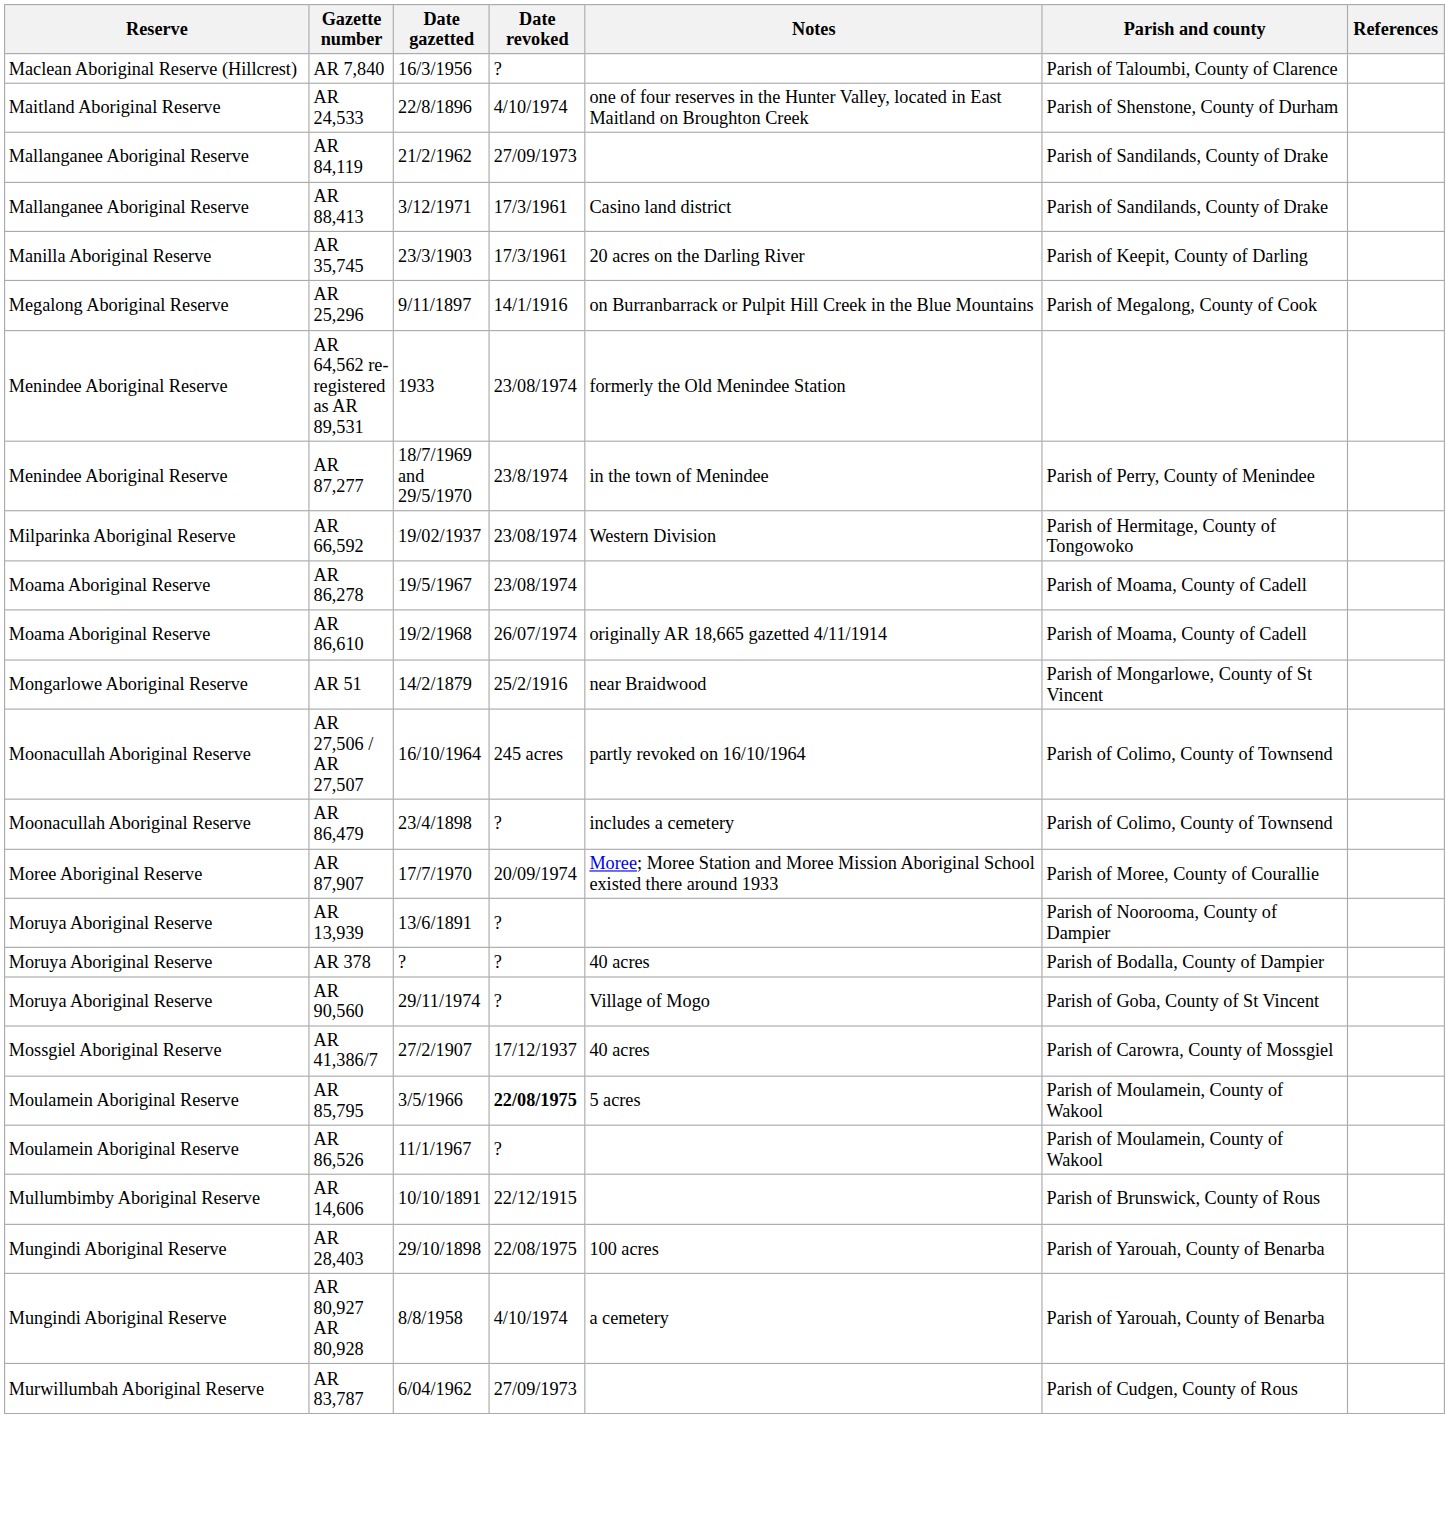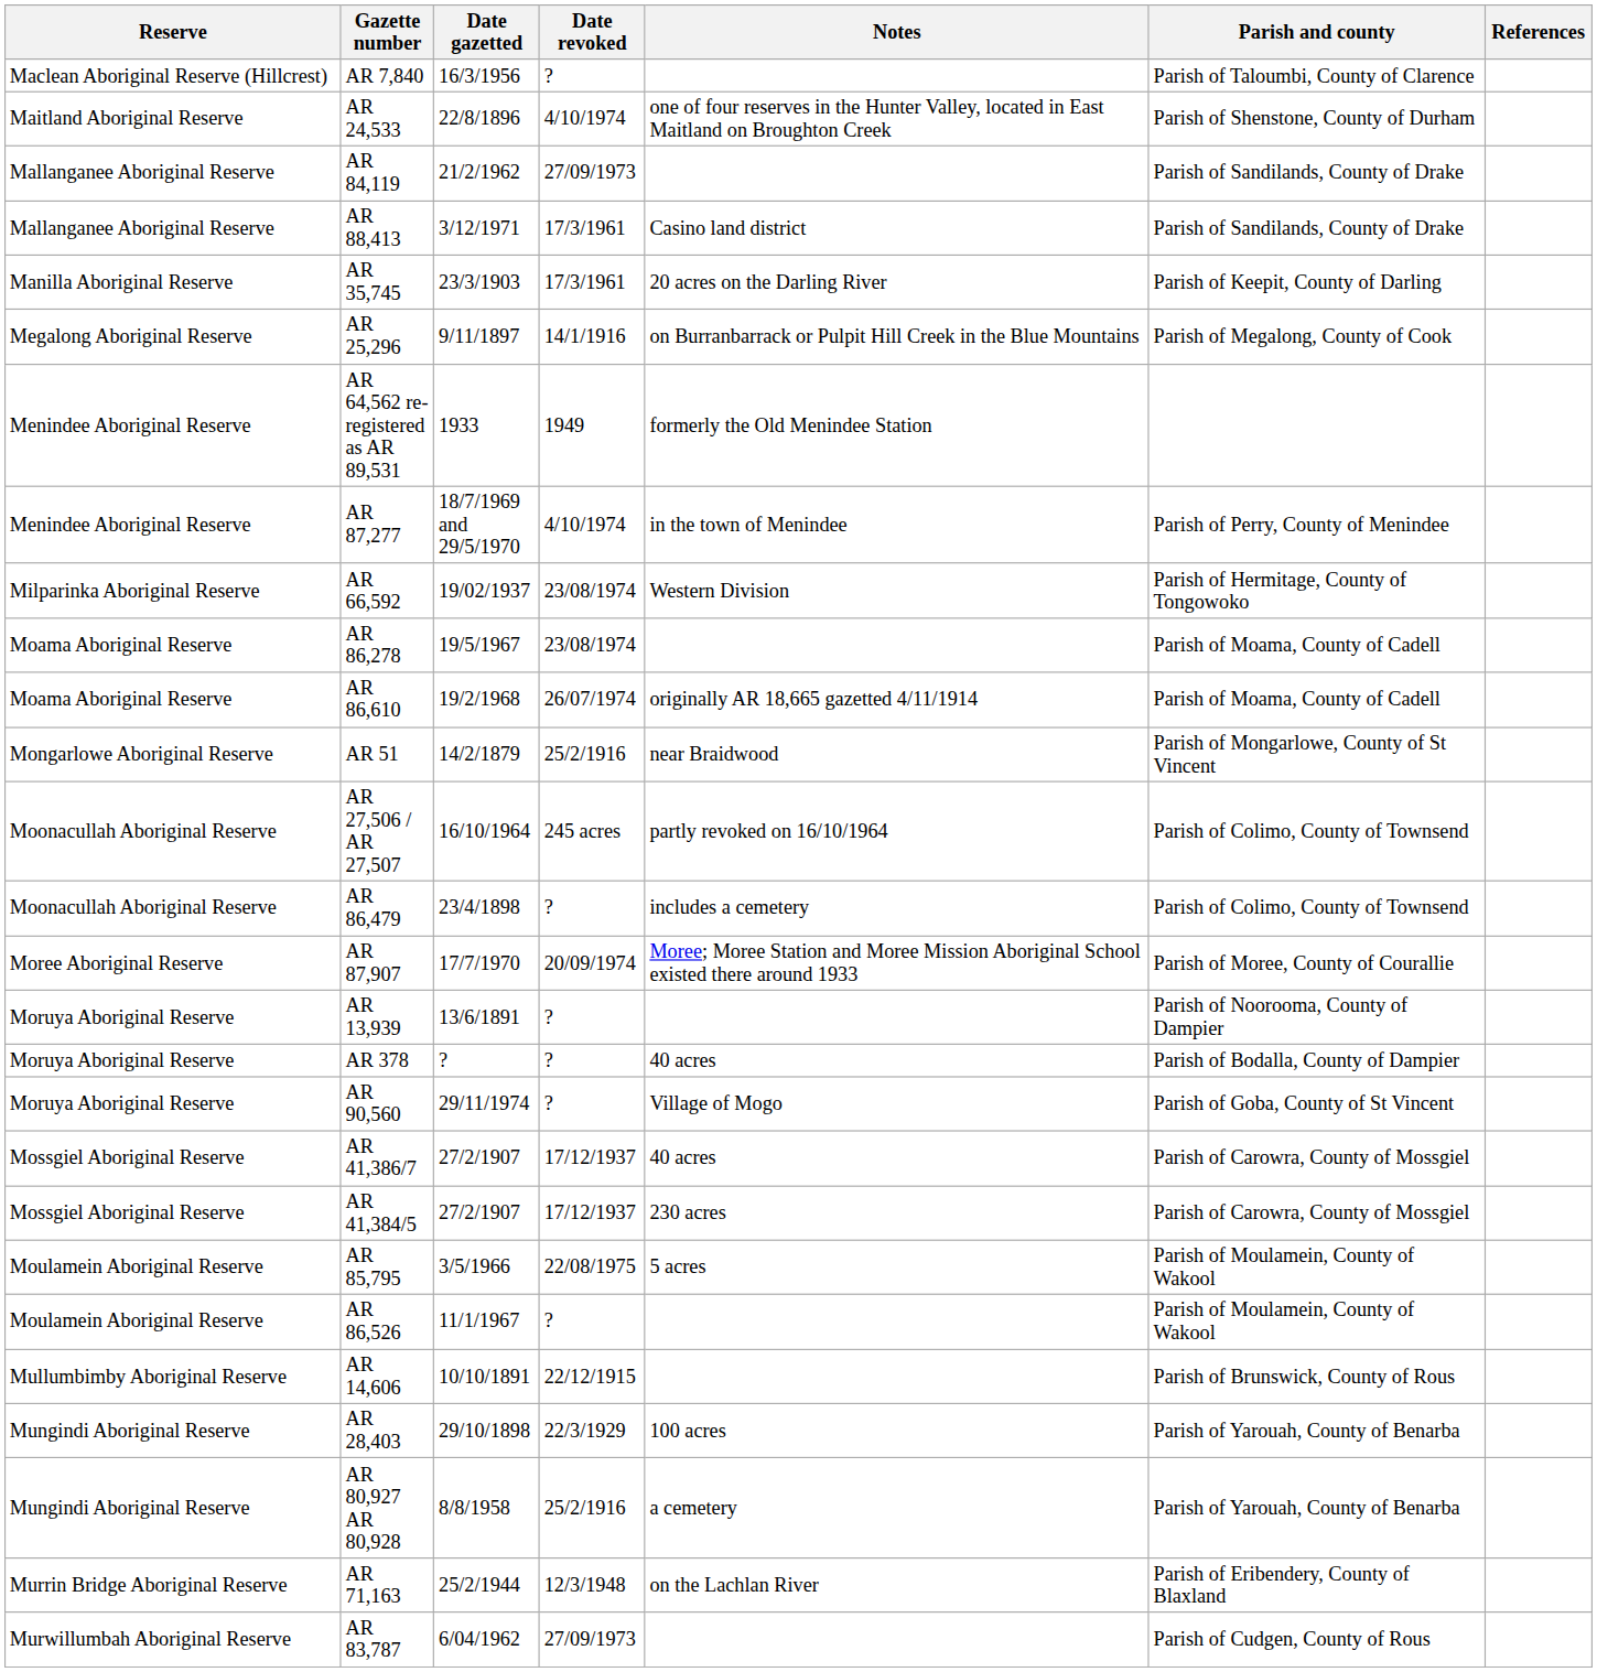AR 64,562 re-registered as AR 89,531 | Date revoked: 23/08/1974 -> 1949
AR 87,277 | Date revoked: 23/8/1974 -> 4/10/1974
+ row: Mossgiel Aboriginal Reserve | AR 41,384/5 | 27/2/1907 | 17/12/1937 | 230 acres | Parish of Carowra, County of Mossgiel
AR 85,795 | Date revoked: bold -> normal
AR 28,403 | Date revoked: 22/08/1975 -> 22/3/1929
AR 80,927 AR 80,928 | Date revoked: 4/10/1974 -> 25/2/1916
+ row: Murrin Bridge Aboriginal Reserve | AR 71,163 | 25/2/1944 | 12/3/1948 | on the Lachlan River | Parish of Eribendery, County of Blaxland
